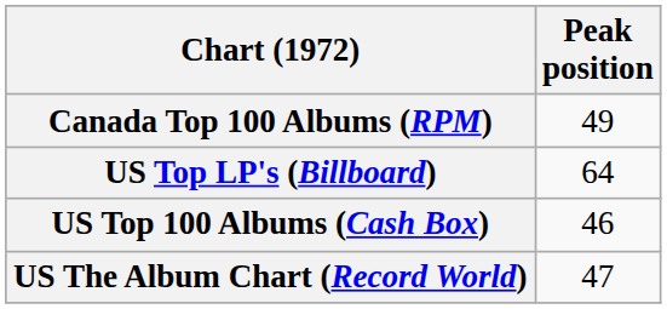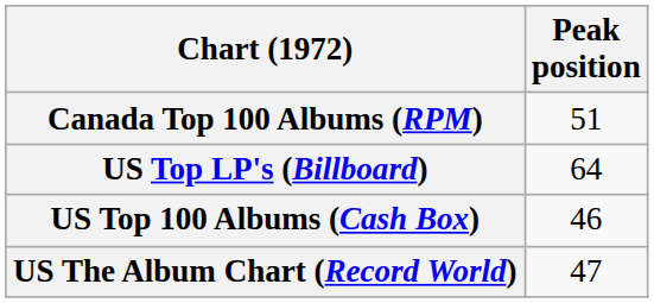Canada Top 100 Albums (RPM) | Peak position: 49 -> 51
